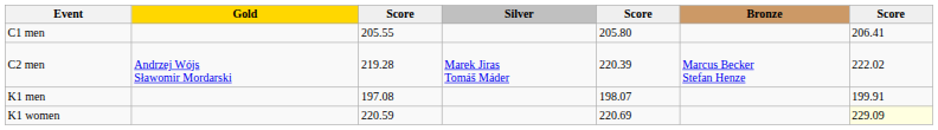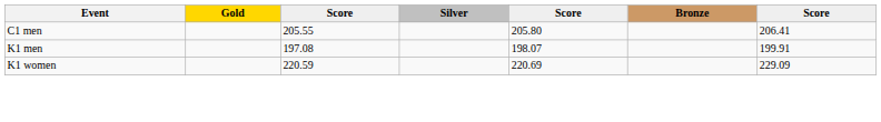- row: C2 men | Andrzej Wójs Sławomir Mordarski | 219.28 | Marek Jiras Tomáš Máder | 220.39 | Marcus Becker Stefan Henze | 222.02
K1 women | column 7: lightyellow background -> no background
